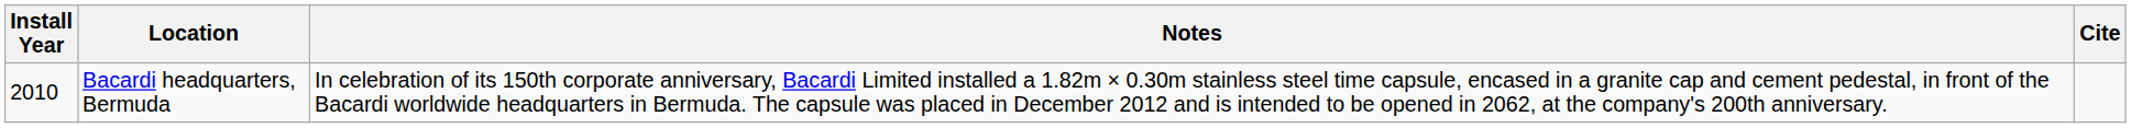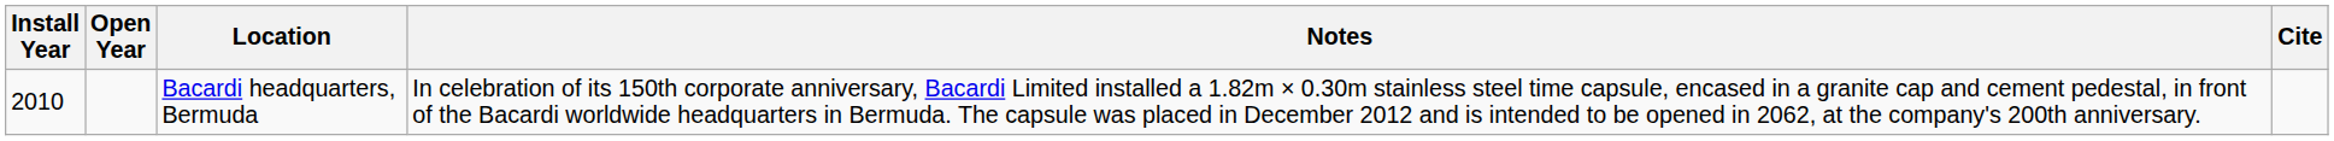+ column: Open Year
